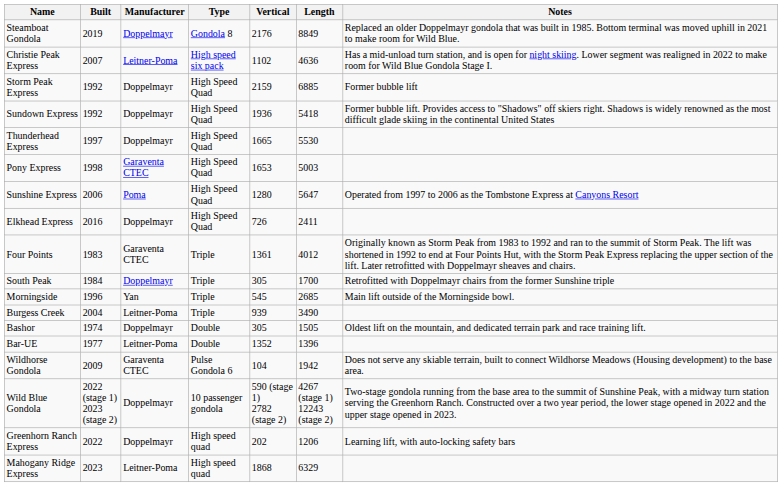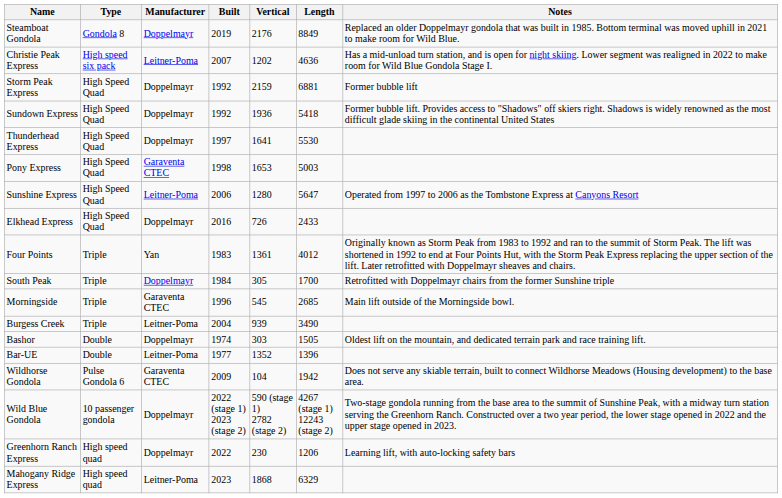columns swapped: Type <-> Built
Christie Peak Express | Vertical: 1102 -> 1202
Storm Peak Express | Length: 6885 -> 6881
Thunderhead Express | Vertical: 1665 -> 1641
Sunshine Express | Manufacturer: Poma -> Leitner-Poma
Elkhead Express | Length: 2411 -> 2433
Four Points | Manufacturer: Garaventa CTEC -> Yan
Morningside | Manufacturer: Yan -> Garaventa CTEC
Bashor | Vertical: 305 -> 303
Greenhorn Ranch Express | Vertical: 202 -> 230
